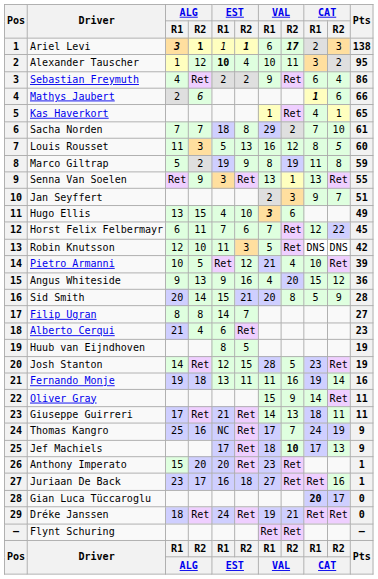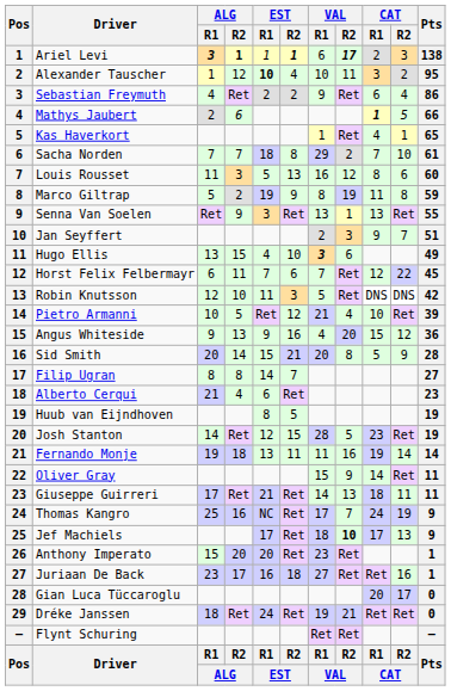Mathys Jaubert | CAT / R2: 6 -> 5
Louis Rousset | CAT / R2: 5 -> 6
Fernando Monje | Pts: 16 -> 14
Gian Luca Tüccaroglu | CAT / R1: bold -> normal
